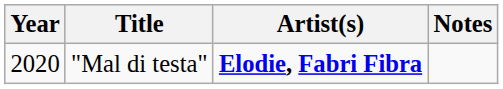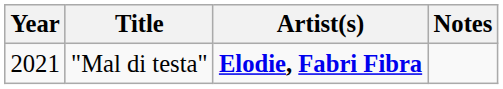"Mal di testa" | Year: 2020 -> 2021
